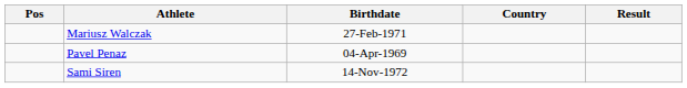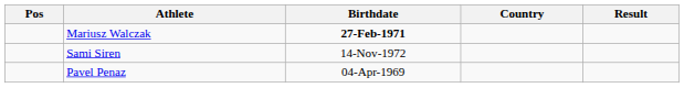Mariusz Walczak | Birthdate: normal -> bold
rows swapped: Pavel Penaz <-> Sami Siren
